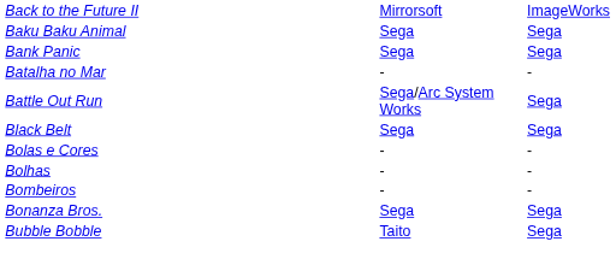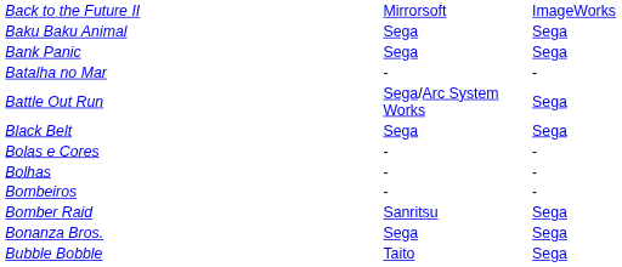+ row: Bomber Raid | Sanritsu | Sega
